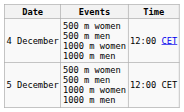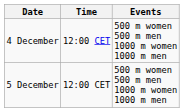columns swapped: Time <-> Events
